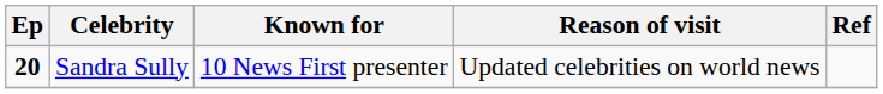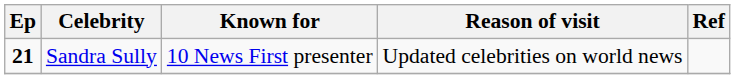Sandra Sully | Ep: 20 -> 21
